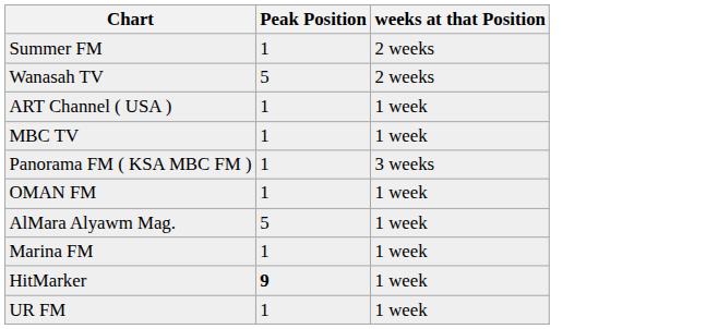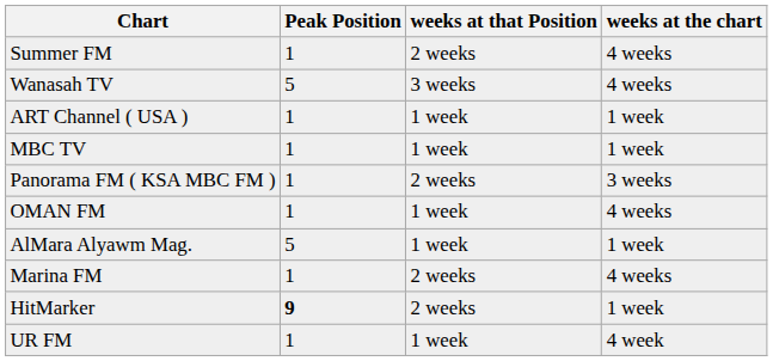+ column: weeks at the chart | 4 weeks | 4 weeks | 1 week | 1 week | 3 weeks | 4 weeks | 1 week | 4 weeks | 1 week | 4 week
Wanasah TV | weeks at that Position: 2 weeks -> 3 weeks
Panorama FM ( KSA MBC FM ) | weeks at that Position: 3 weeks -> 2 weeks
Marina FM | weeks at that Position: 1 week -> 2 weeks
HitMarker | weeks at that Position: 1 week -> 2 weeks
